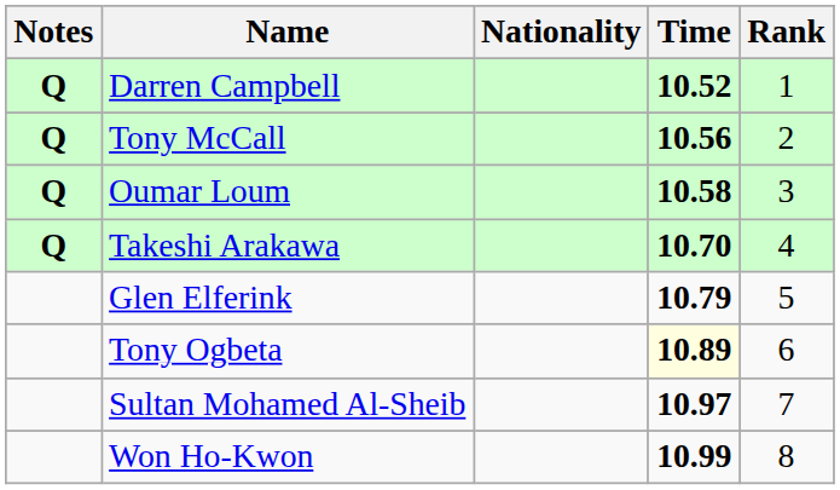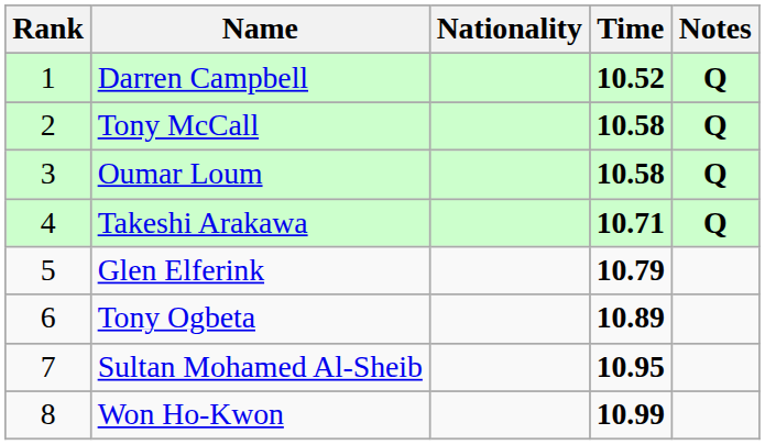columns swapped: Rank <-> Notes
Tony McCall | Time: 10.56 -> 10.58
Takeshi Arakawa | Time: 10.70 -> 10.71
Tony Ogbeta | Time: lightyellow background -> no background
Sultan Mohamed Al-Sheib | Time: 10.97 -> 10.95
